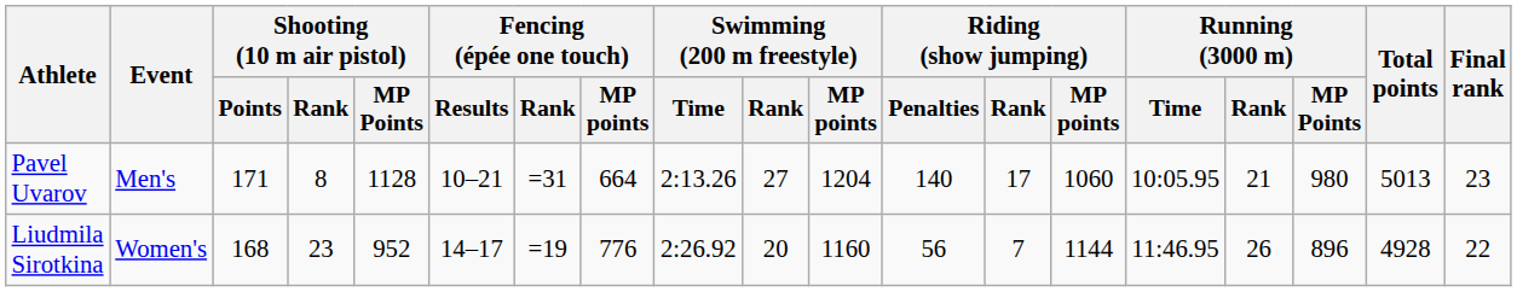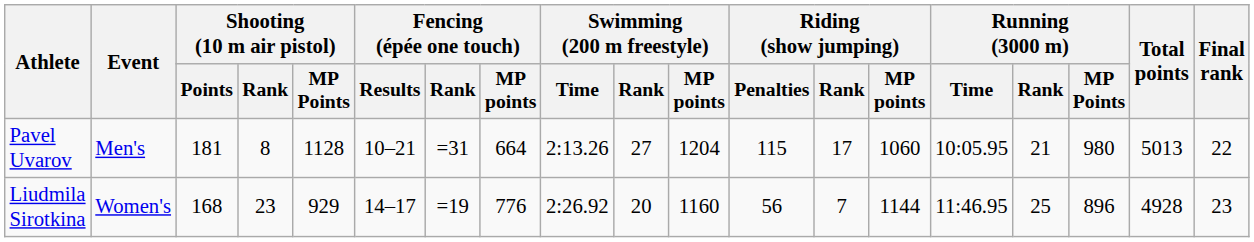Pavel Uvarov | Shooting (10 m air pistol) / Points: 171 -> 181
Pavel Uvarov | Riding (show jumping) / Penalties: 140 -> 115
Pavel Uvarov | Final rank: 23 -> 22
Liudmila Sirotkina | Shooting (10 m air pistol) / MP Points: 952 -> 929
Liudmila Sirotkina | Running (3000 m) / Rank: 26 -> 25
Liudmila Sirotkina | Final rank: 22 -> 23
